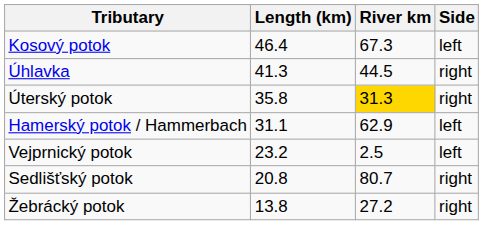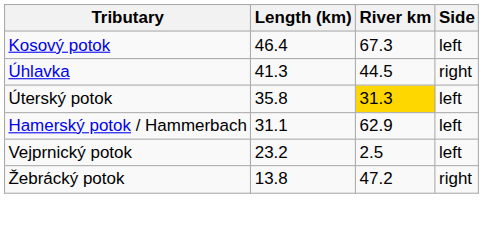Úterský potok | Side: right -> left
- row: Sedlišťský potok | 20.8 | 80.7 | right
Žebrácký potok | River km: 27.2 -> 47.2
